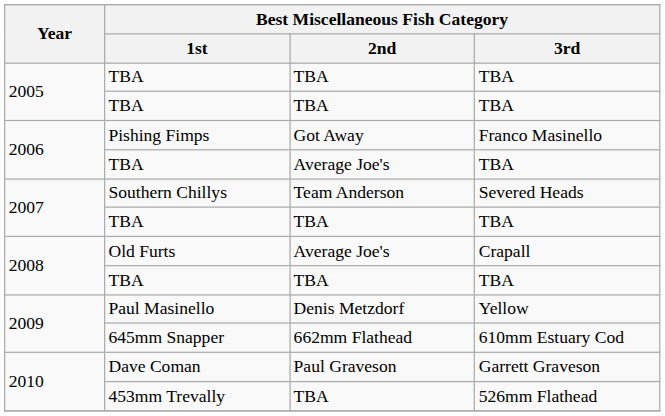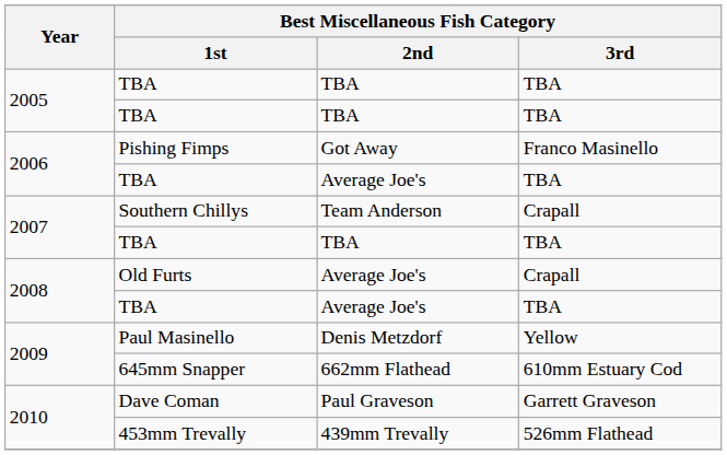Southern Chillys | Best Miscellaneous Fish Category / 3rd: Severed Heads -> Crapall
2008 / TBA | Best Miscellaneous Fish Category / 2nd: TBA -> Average Joe's
453mm Trevally | Best Miscellaneous Fish Category / 2nd: TBA -> 439mm Trevally
